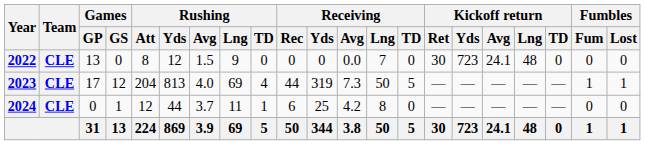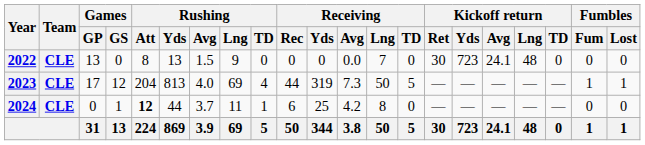2022 | Rushing / Yds: 12 -> 13
2024 | Rushing / Att: normal -> bold
